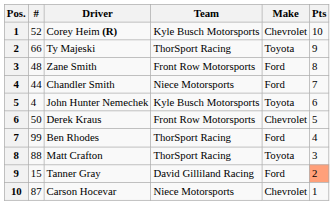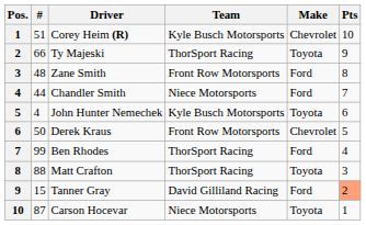Corey Heim (R) | #: 52 -> 51
Carson Hocevar | Make: Chevrolet -> Toyota
